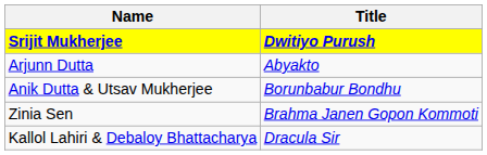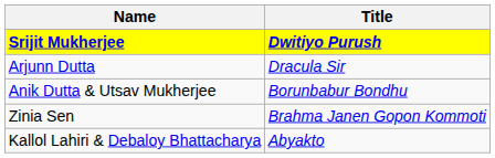Arjunn Dutta | Title: Abyakto -> Dracula Sir
Kallol Lahiri & Debaloy Bhattacharya | Title: Dracula Sir -> Abyakto
